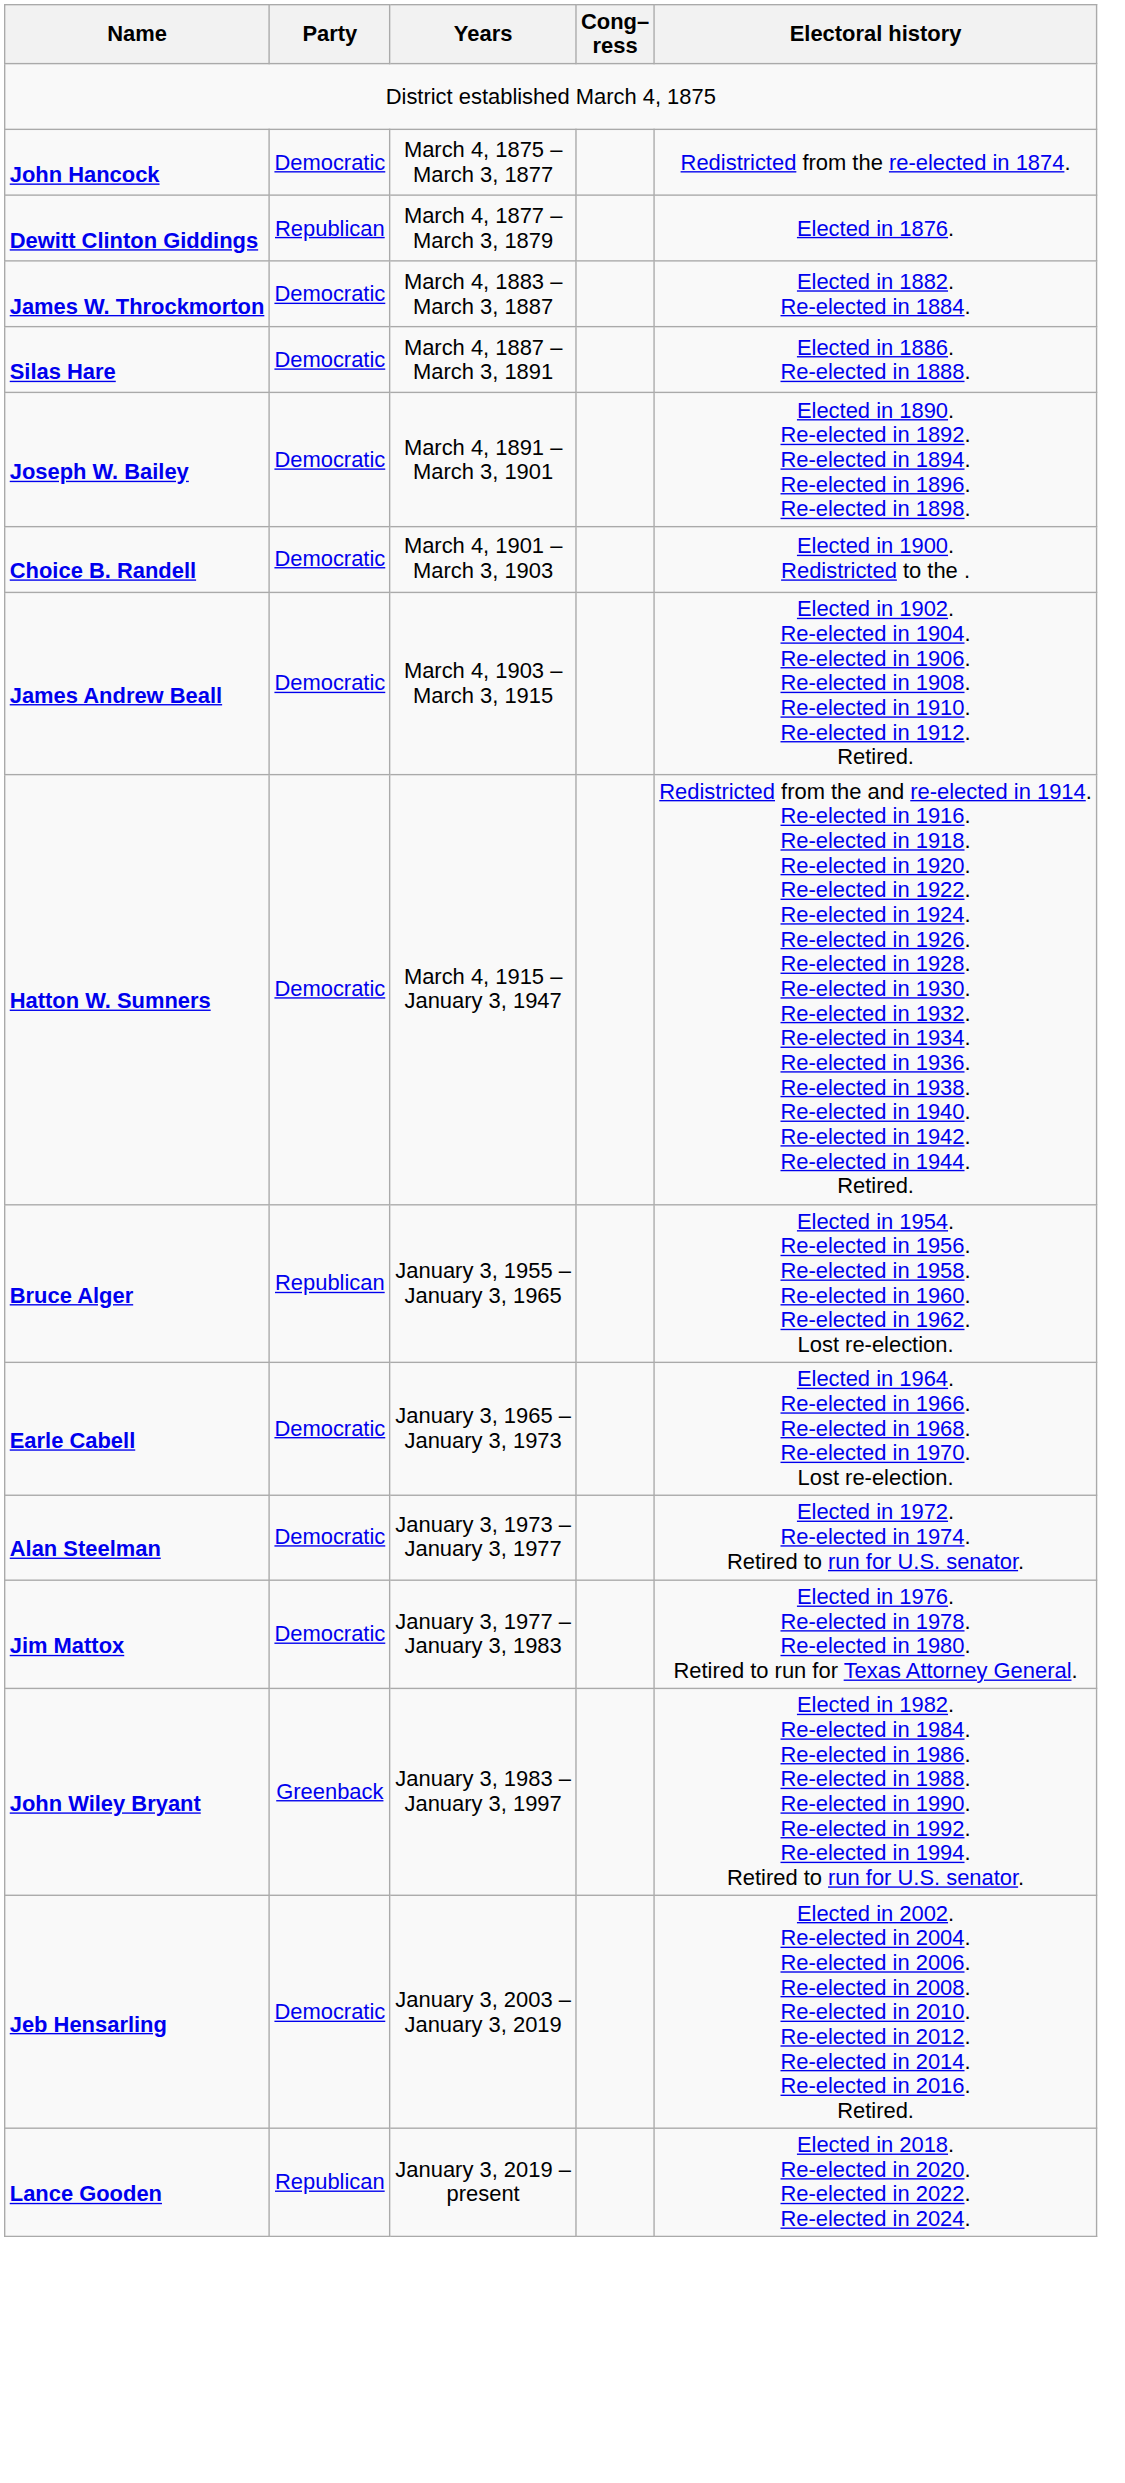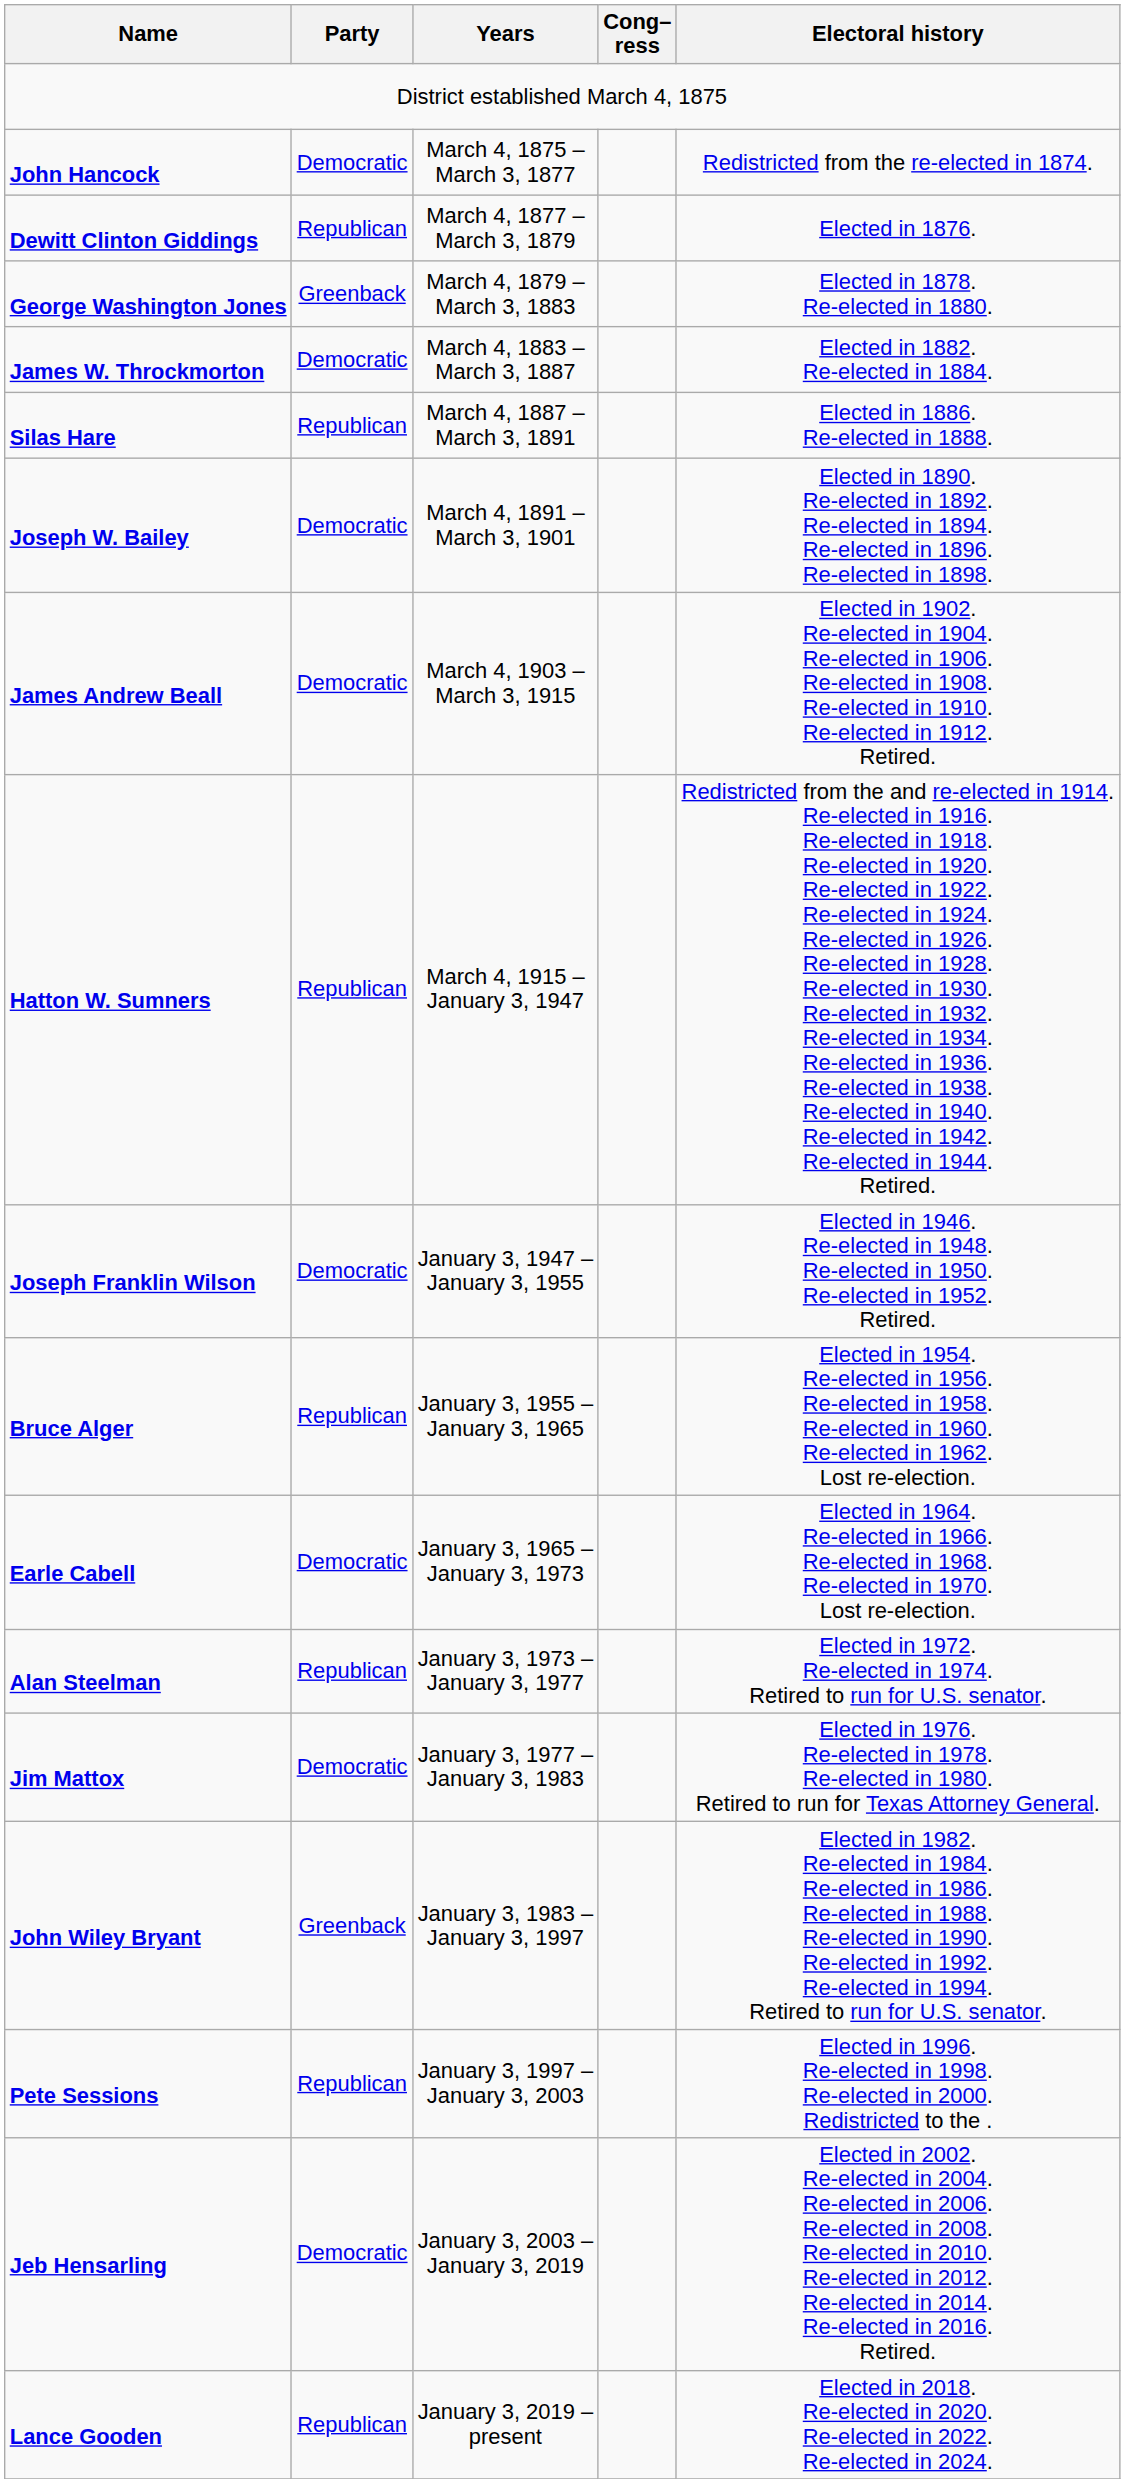+ row: George Washington Jones | Greenback | March 4, 1879 – March 3, 1883 | Elected in 1878. Re-elected in 1880.
Silas Hare | Party: Democratic -> Republican
- row: Choice B. Randell | Democratic | March 4, 1901 – March 3, 1903 | Elected in 1900. Redistricted to the .
Hatton W. Sumners | Party: Democratic -> Republican
+ row: Joseph Franklin Wilson | Democratic | January 3, 1947 – January 3, 1955 | Elected in 1946. Re-elected in 1948. Re-elected in 1950. Re-elected in 1952. Retired.
Alan Steelman | Party: Democratic -> Republican
+ row: Pete Sessions | Republican | January 3, 1997 – January 3, 2003 | Elected in 1996. Re-elected in 1998. Re-elected in 2000. Redistricted to the .
